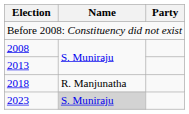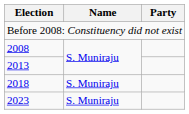2018 | Name: R. Manjunatha -> S. Muniraju
2023 | Name: lightgrey background -> no background
